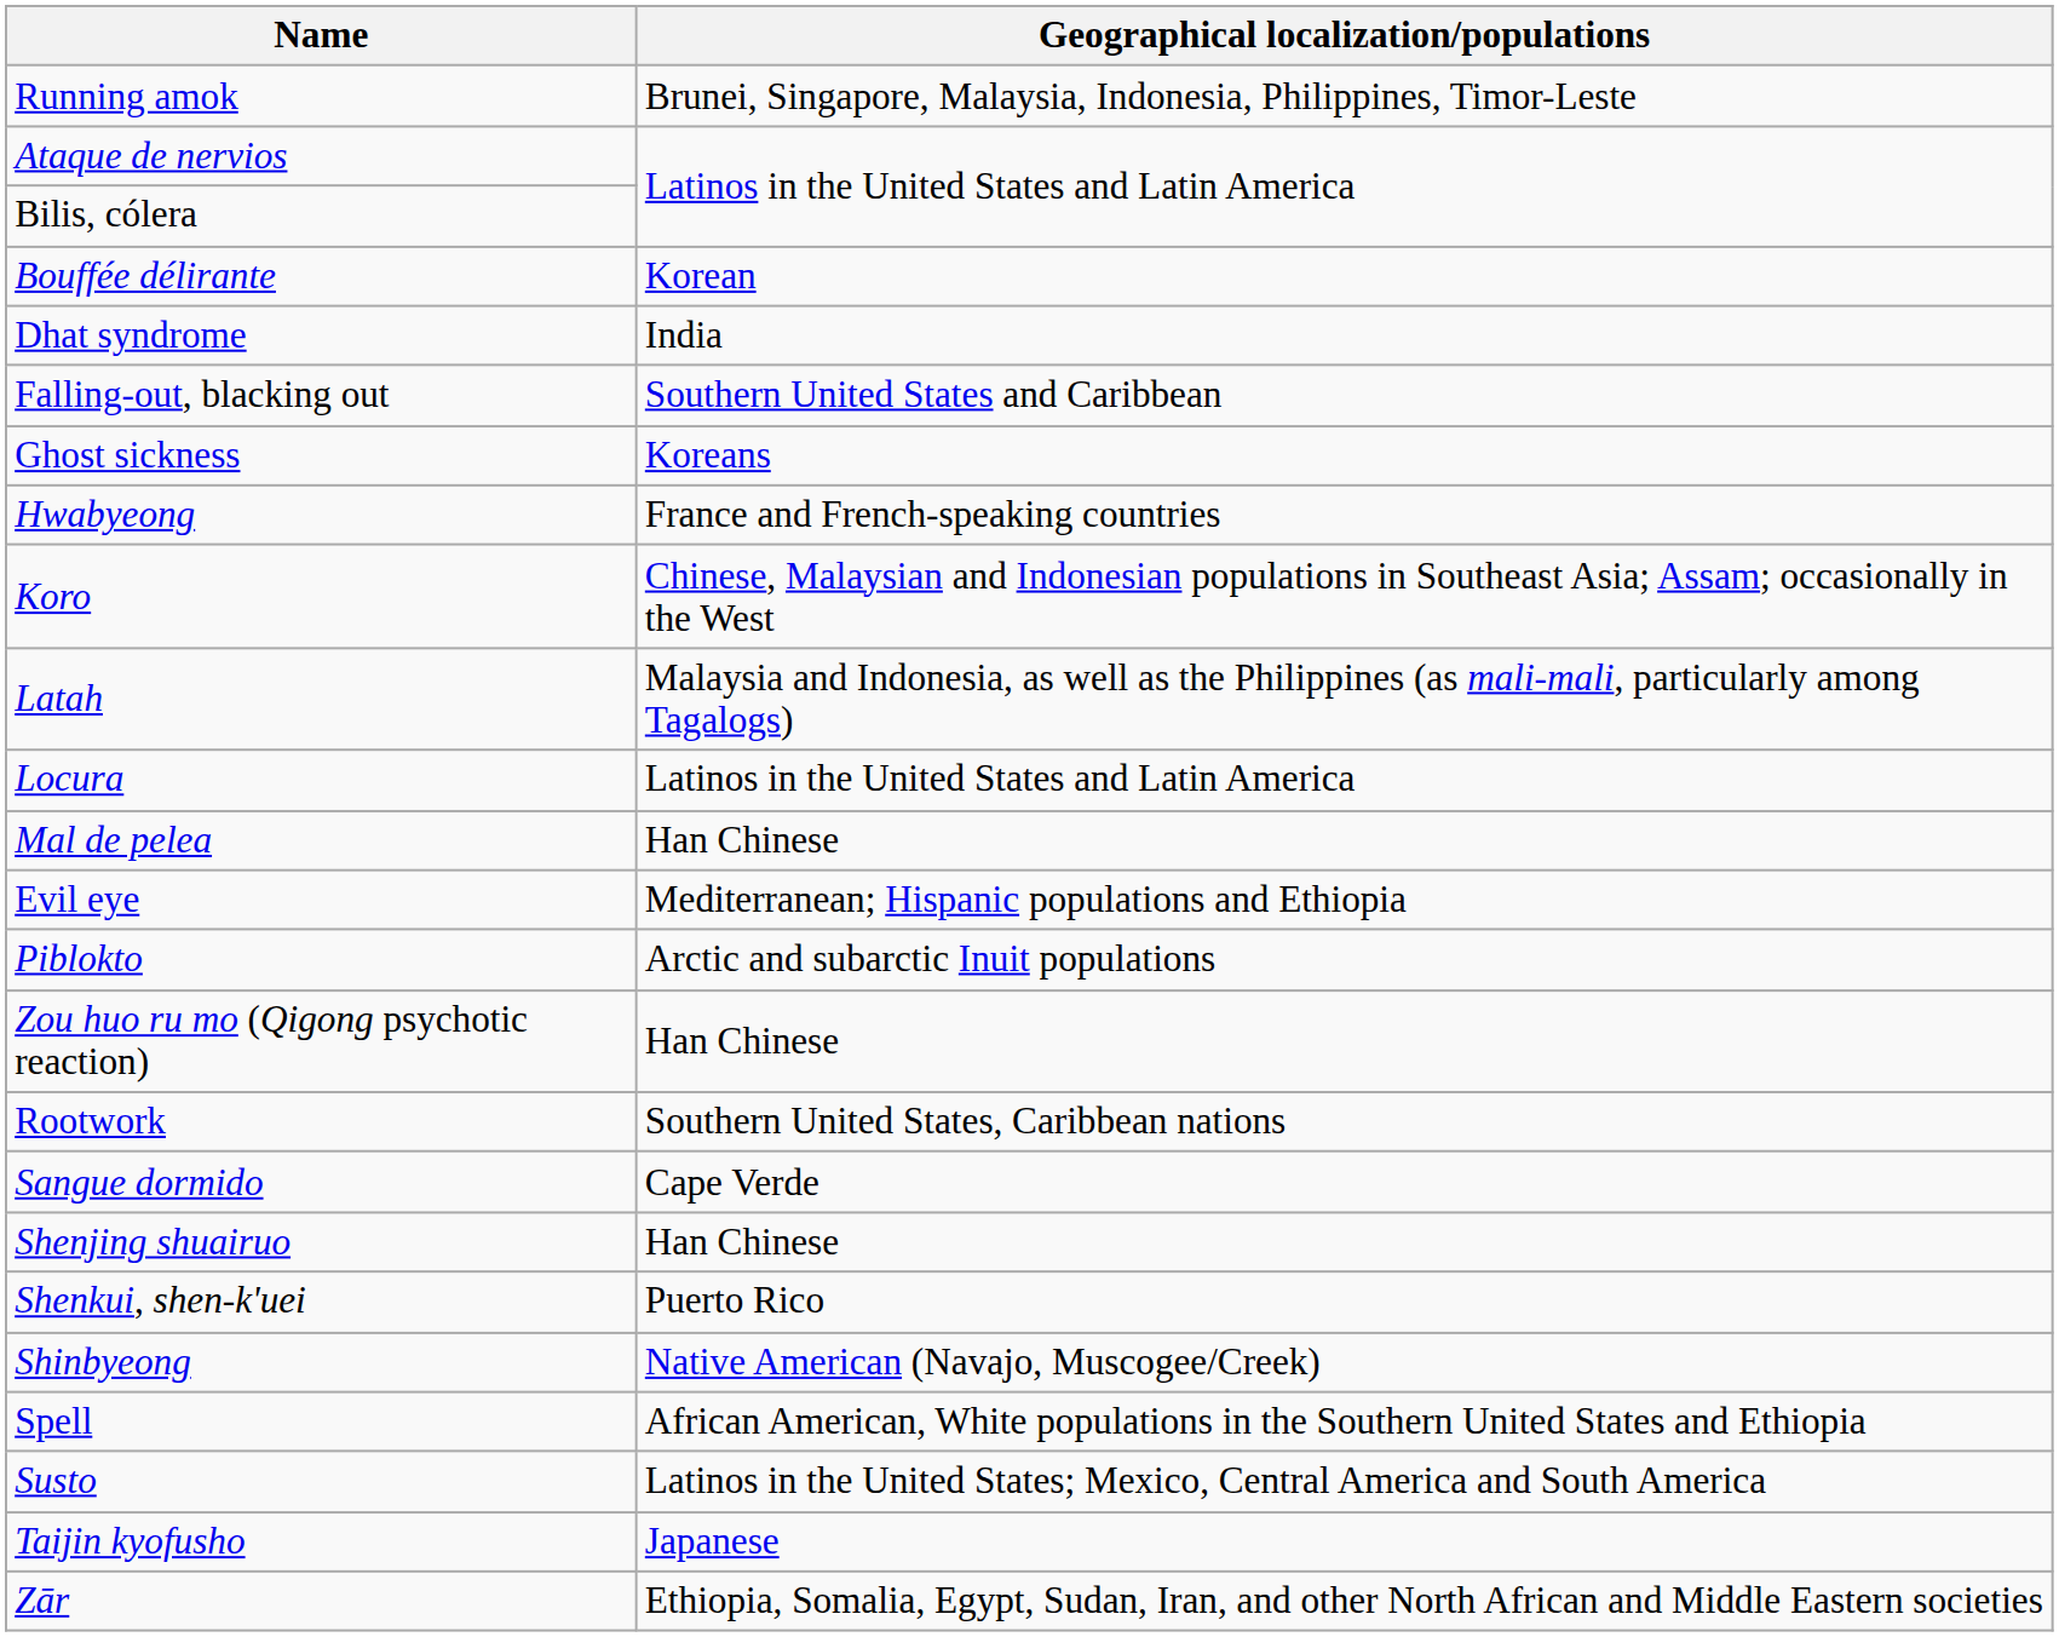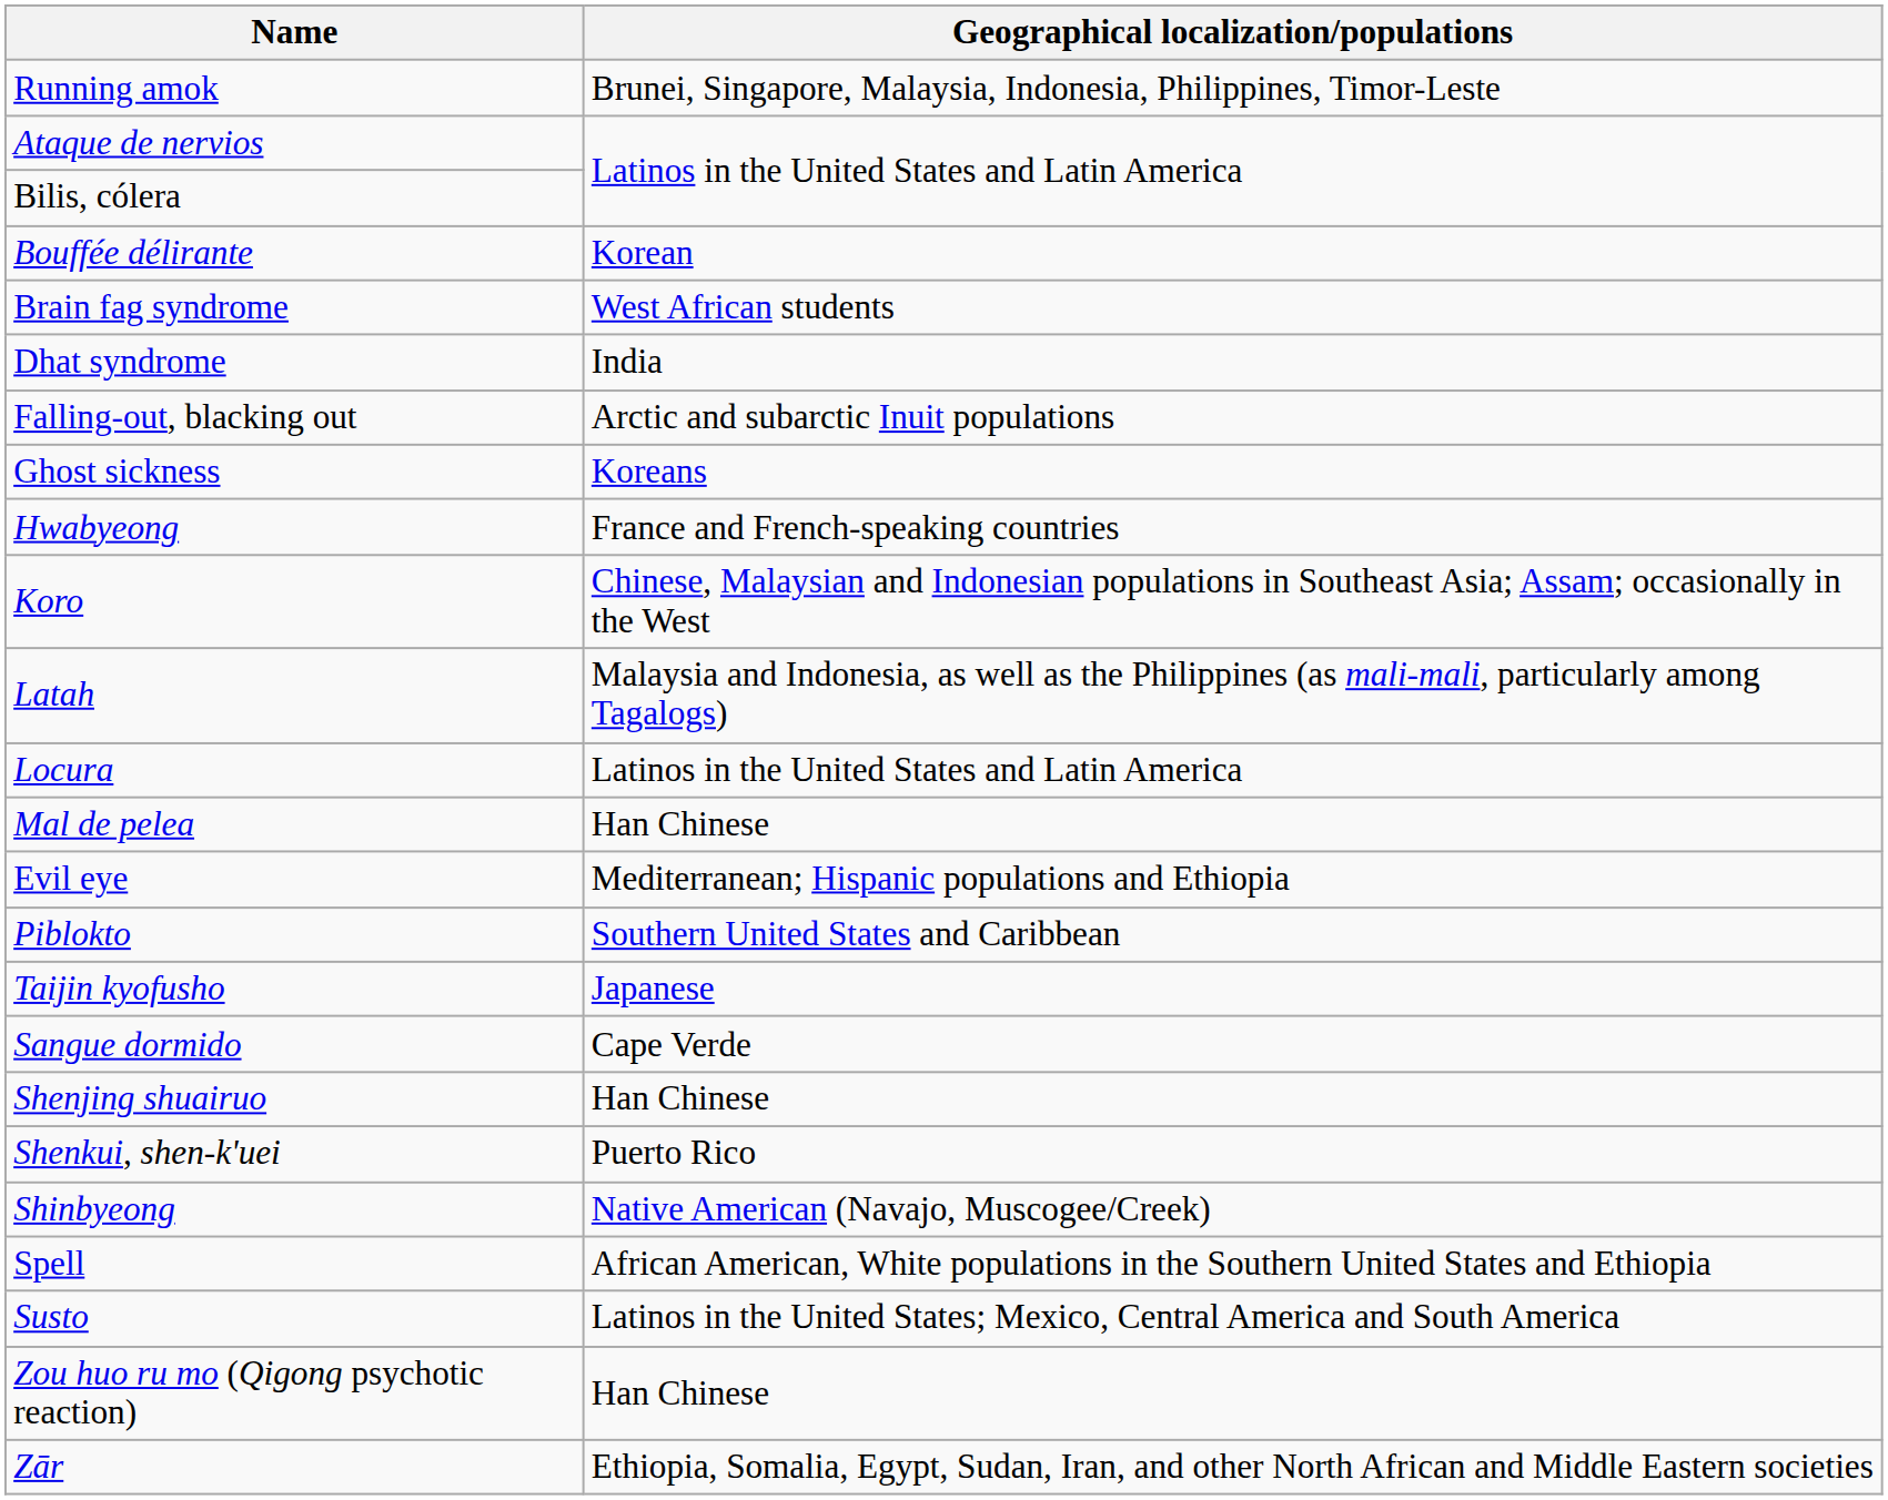+ row: Brain fag syndrome | West African students
Falling-out, blacking out | Geographical localization/populations: Southern United States and Caribbean -> Arctic and subarctic Inuit populations
Piblokto | Geographical localization/populations: Arctic and subarctic Inuit populations -> Southern United States and Caribbean
rows swapped: Zou huo ru mo (Qigong psychotic reaction) <-> Taijin kyofusho
- row: Rootwork | Southern United States, Caribbean nations
